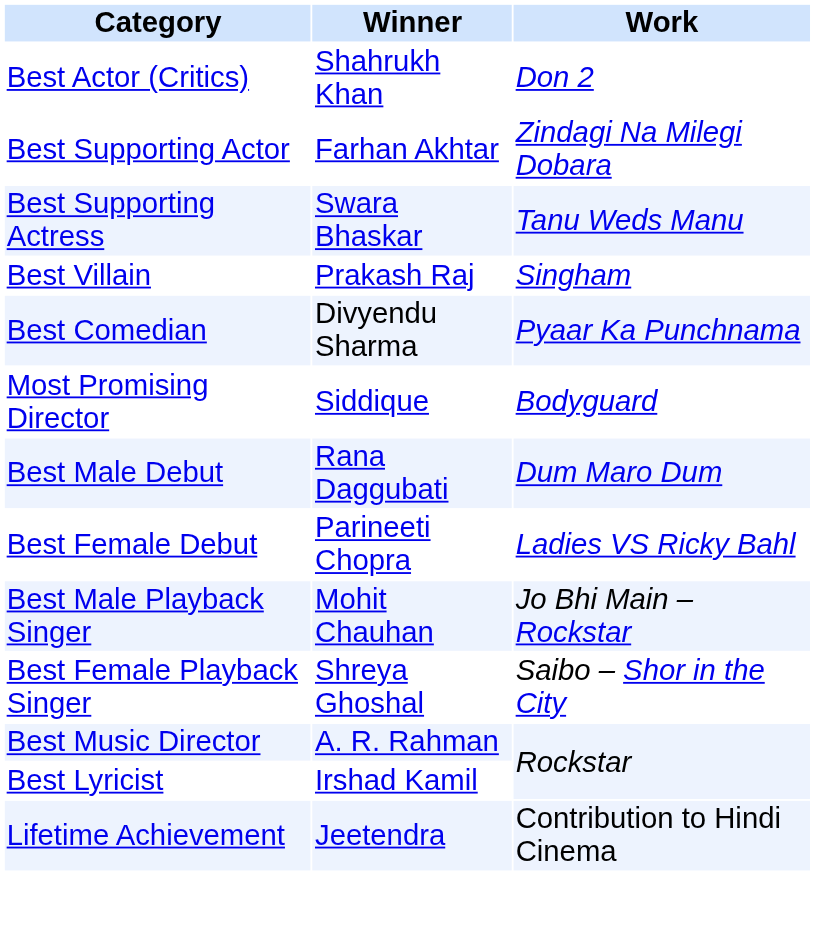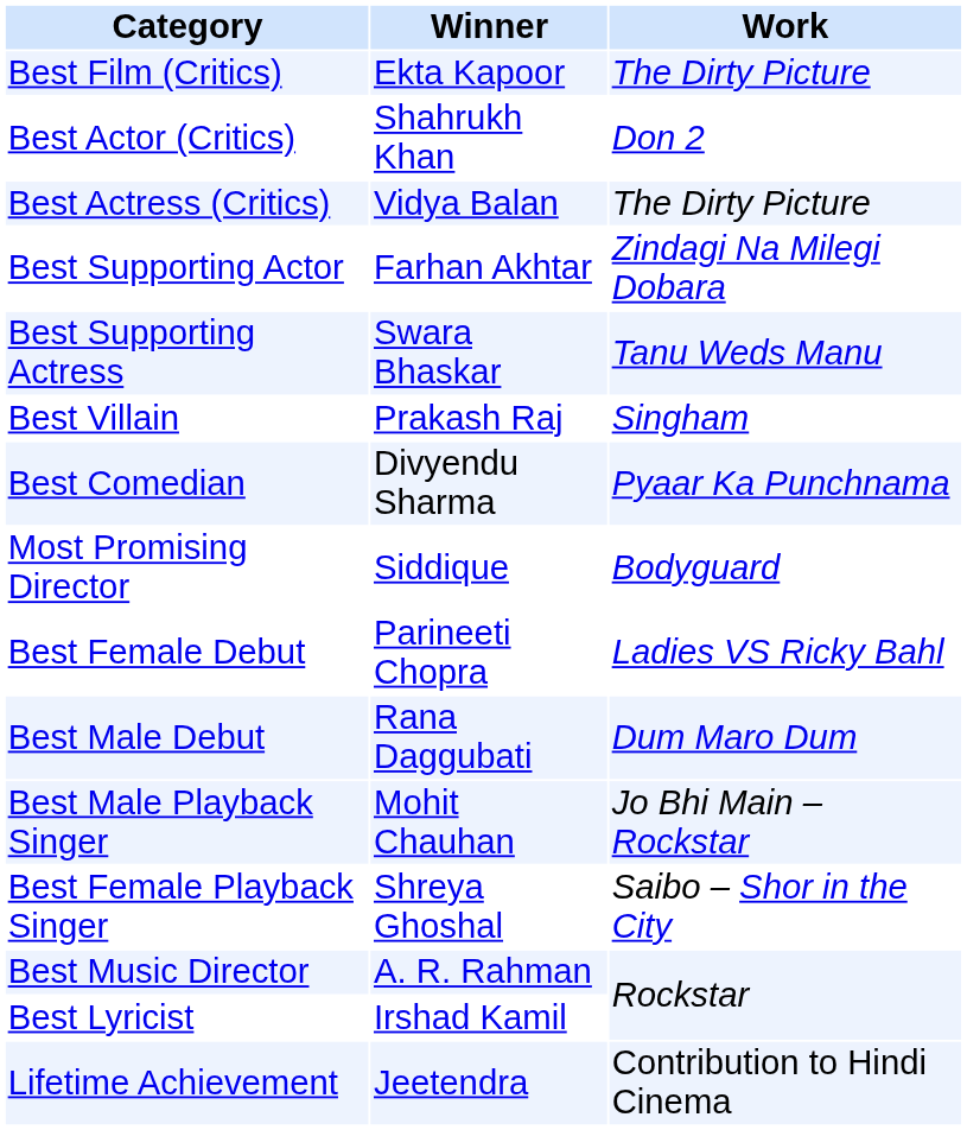+ row: Best Film (Critics) | Ekta Kapoor | The Dirty Picture
+ row: Best Actress (Critics) | Vidya Balan | The Dirty Picture
rows swapped: Best Male Debut <-> Best Female Debut
